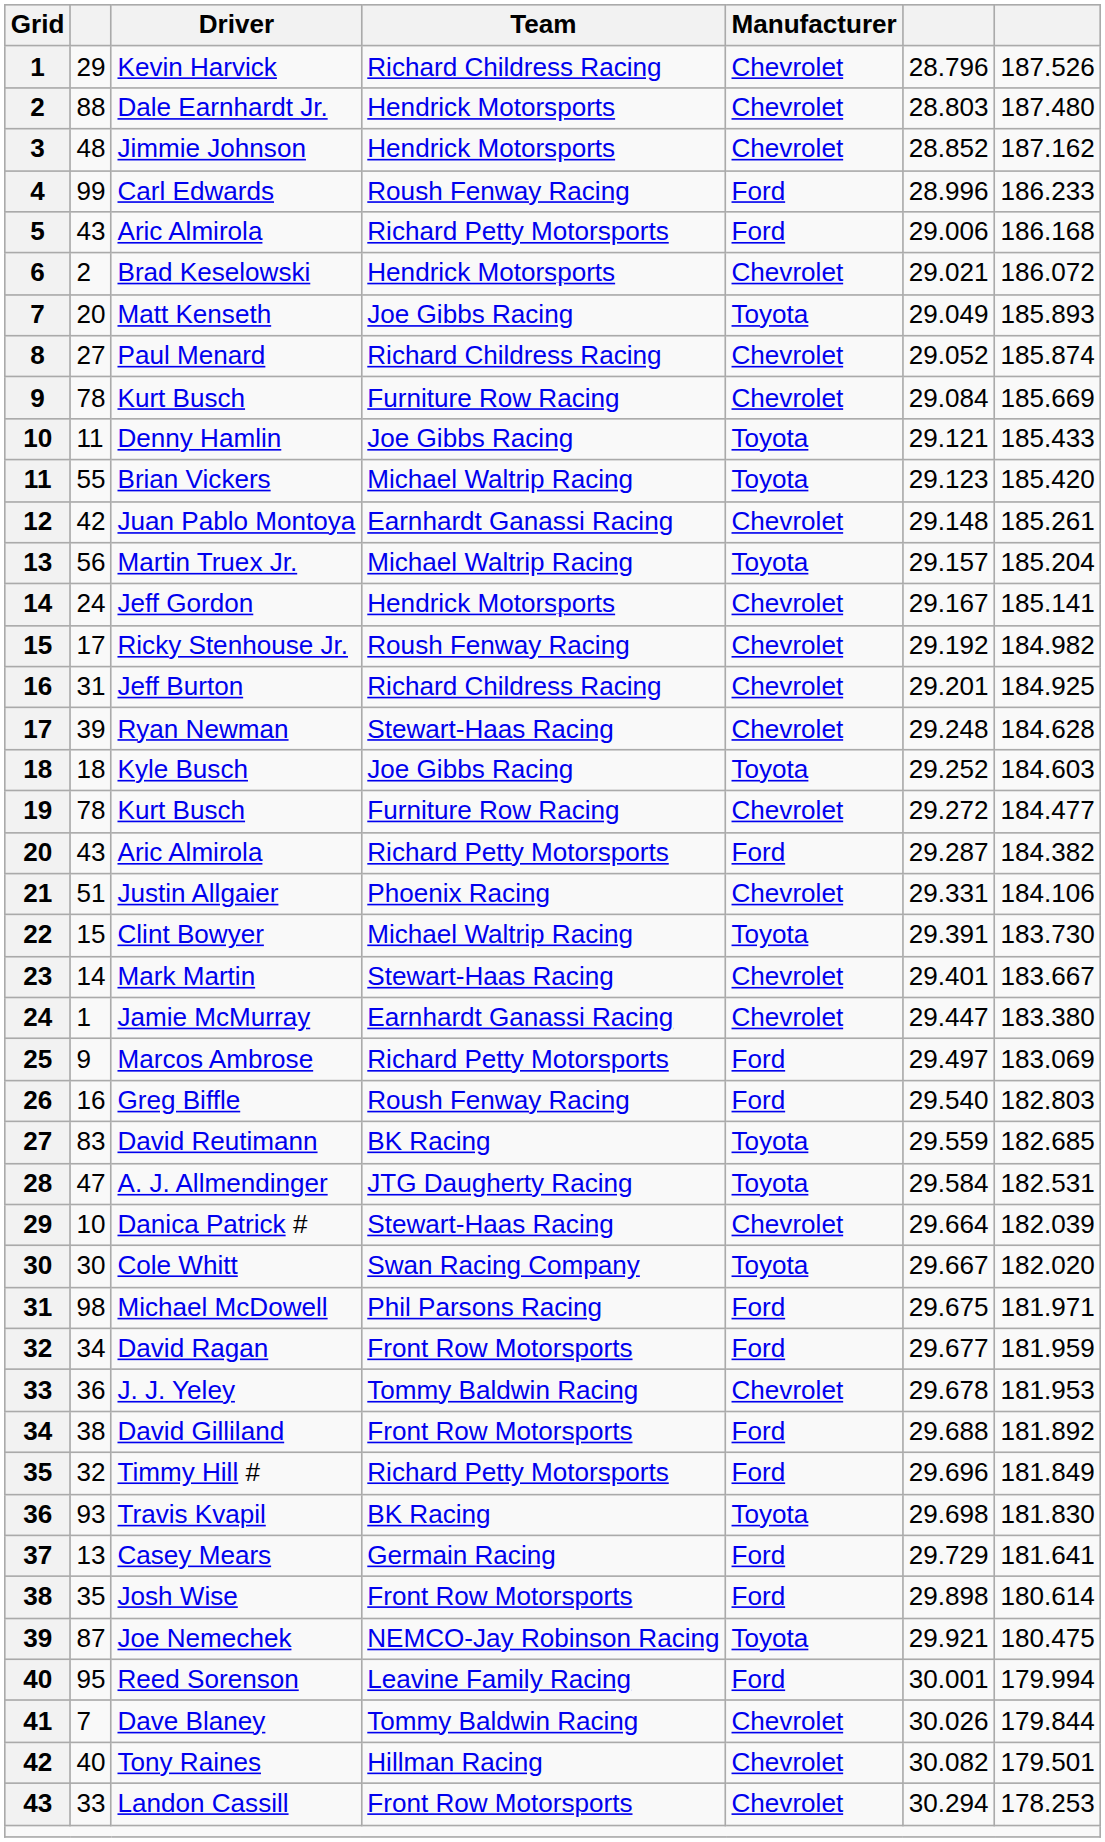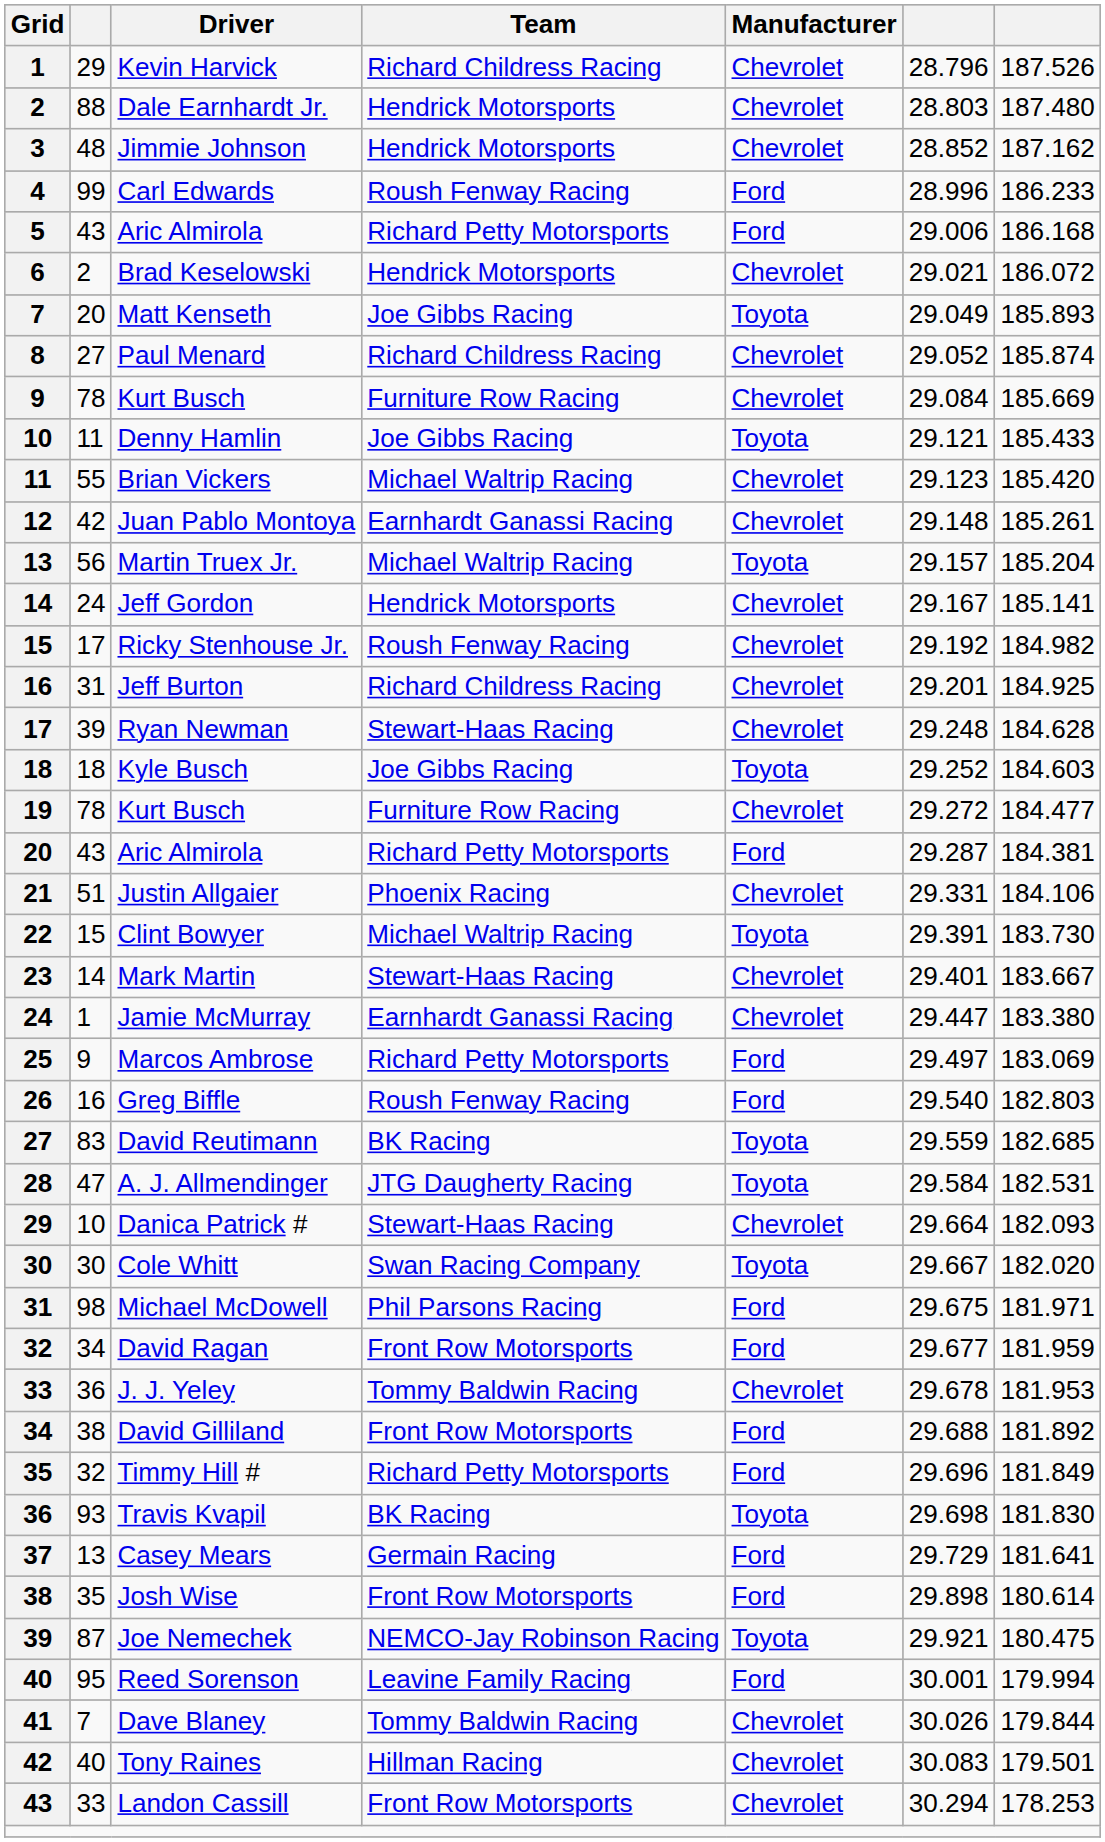Brian Vickers | Manufacturer: Toyota -> Chevrolet
20 / Aric Almirola | column 7: 184.382 -> 184.381
Danica Patrick # | column 7: 182.039 -> 182.093
Tony Raines | column 6: 30.082 -> 30.083
